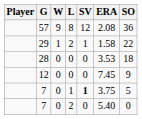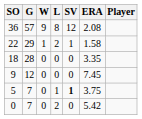columns swapped: Player <-> SO
28 | ERA: 3.53 -> 3.35
7 / 2 | ERA: 5.40 -> 5.42
